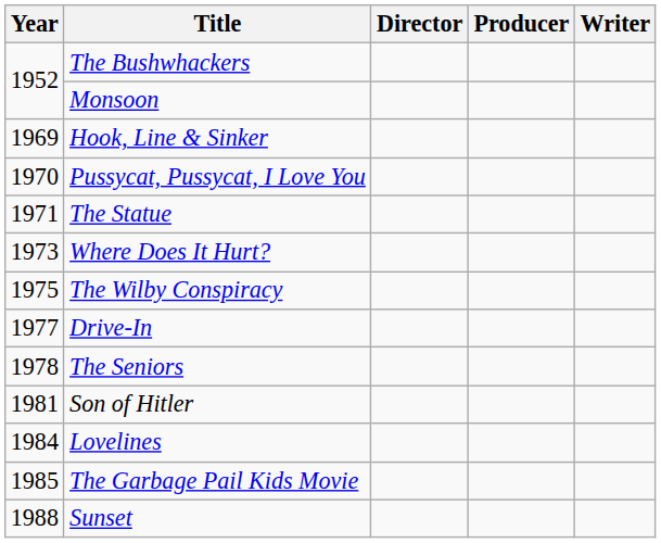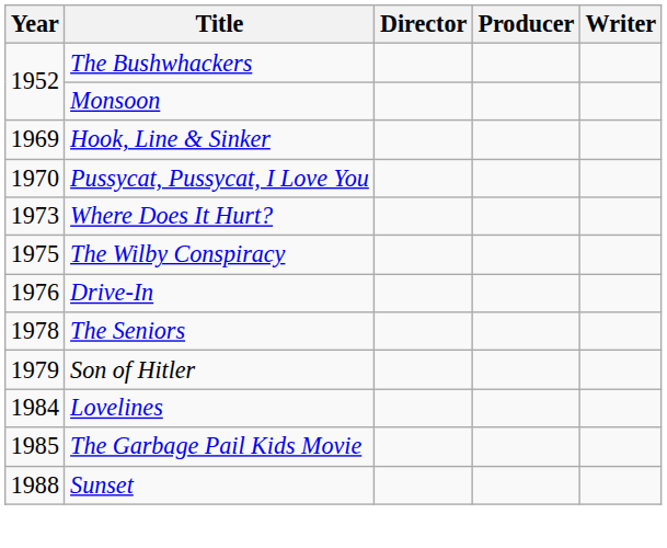- row: 1971 | The Statue
Drive-In | Year: 1977 -> 1976
Son of Hitler | Year: 1981 -> 1979
